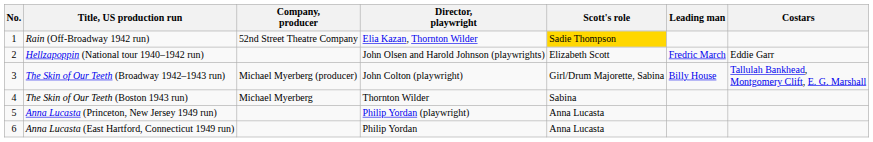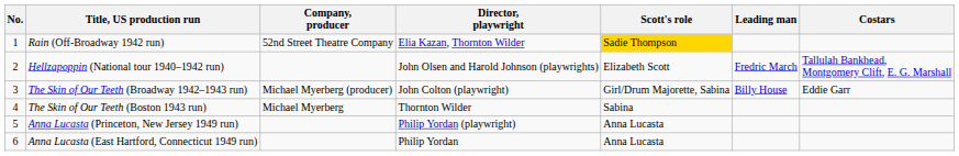Hellzapoppin (National tour 1940–1942 run) | Costars: Eddie Garr -> Tallulah Bankhead, Montgomery Clift, E. G. Marshall
The Skin of Our Teeth (Broadway 1942–1943 run) | Costars: Tallulah Bankhead, Montgomery Clift, E. G. Marshall -> Eddie Garr
